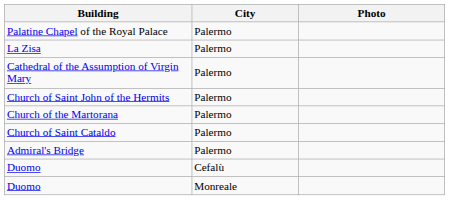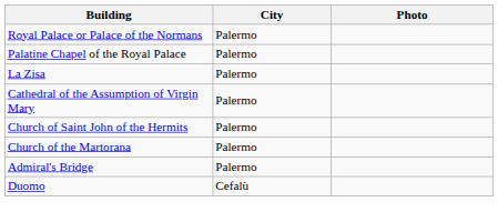+ row: Royal Palace or Palace of the Normans | Palermo
- row: Church of Saint Cataldo | Palermo
- row: Duomo | Monreale
